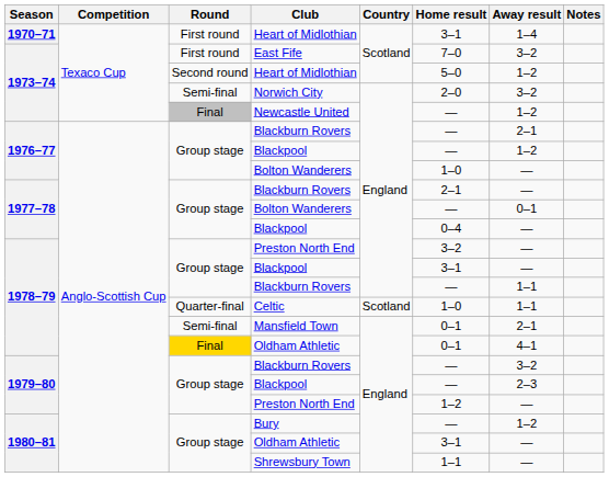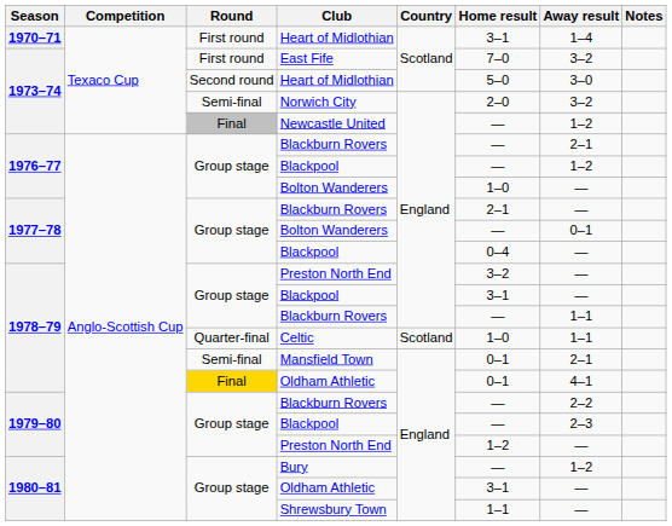1973–74 / Heart of Midlothian | Away result: 1–2 -> 3–0
1979–80 / Blackburn Rovers | Away result: 3–2 -> 2–2
